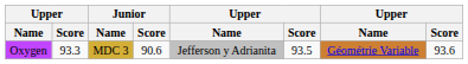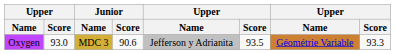Oxygen | column 2: 93.3 -> 93.0
Oxygen | column 8: 93.6 -> 93.3
